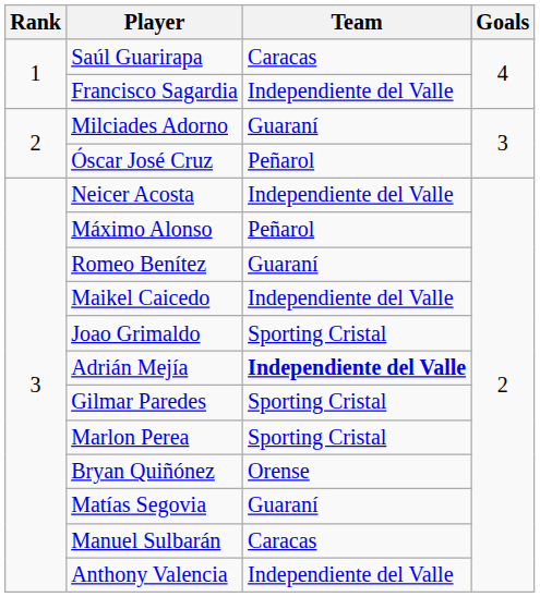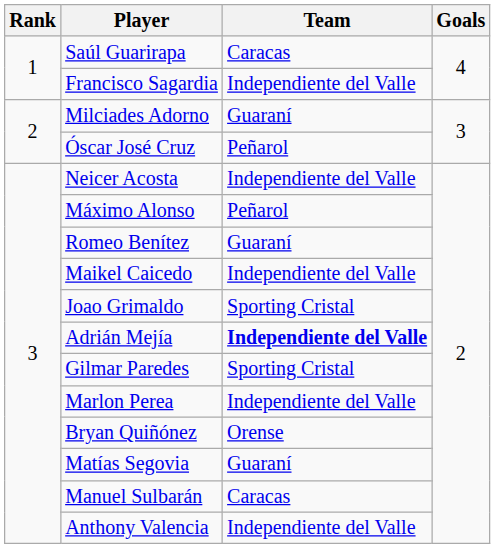Marlon Perea | Team: Sporting Cristal -> Independiente del Valle
